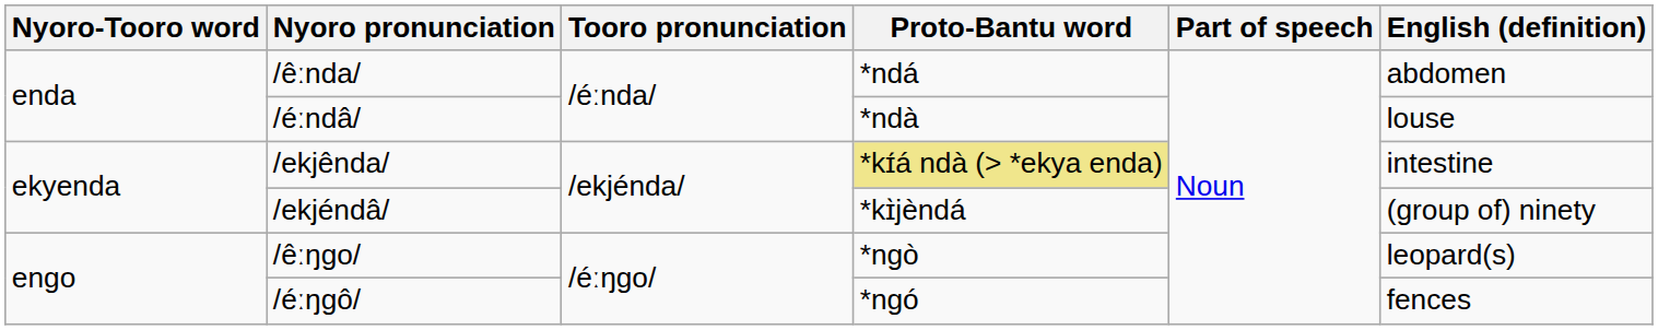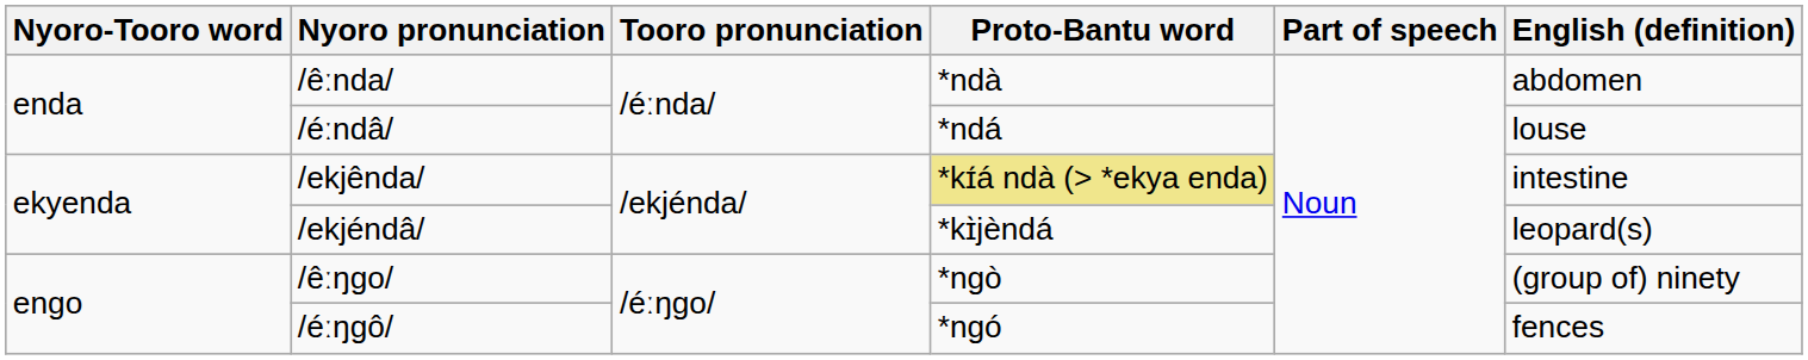/êːnda/ | Proto-Bantu word: *ndá -> *ndà
/éːndâ/ | Proto-Bantu word: *ndà -> *ndá
/ekjéndâ/ | English (definition): (group of) ninety -> leopard(s)
/êːŋgo/ | English (definition): leopard(s) -> (group of) ninety
